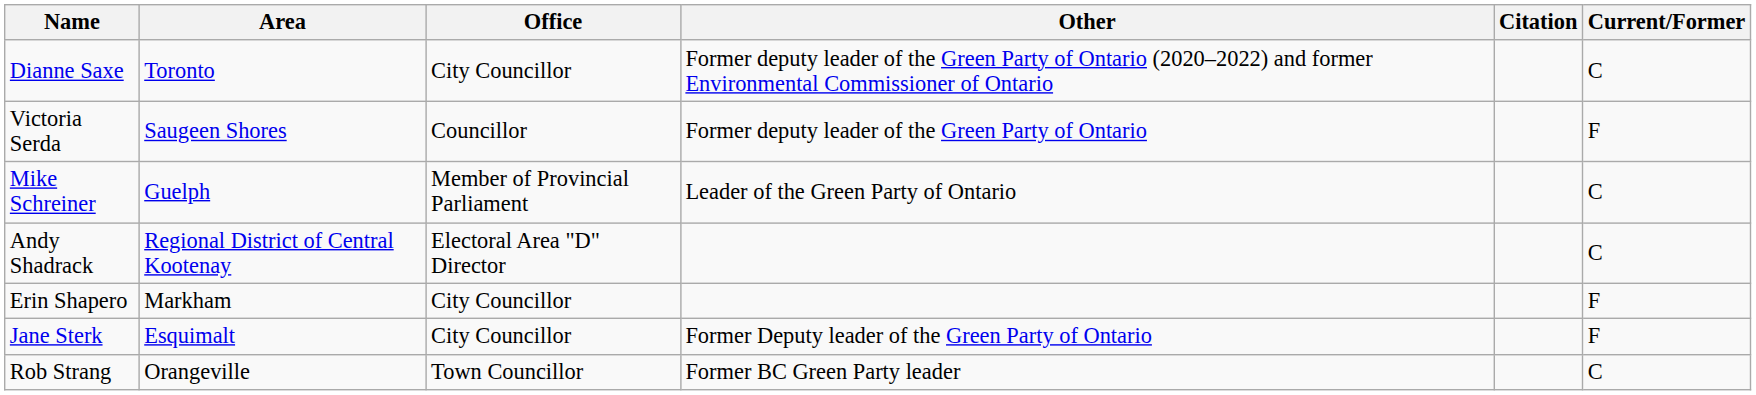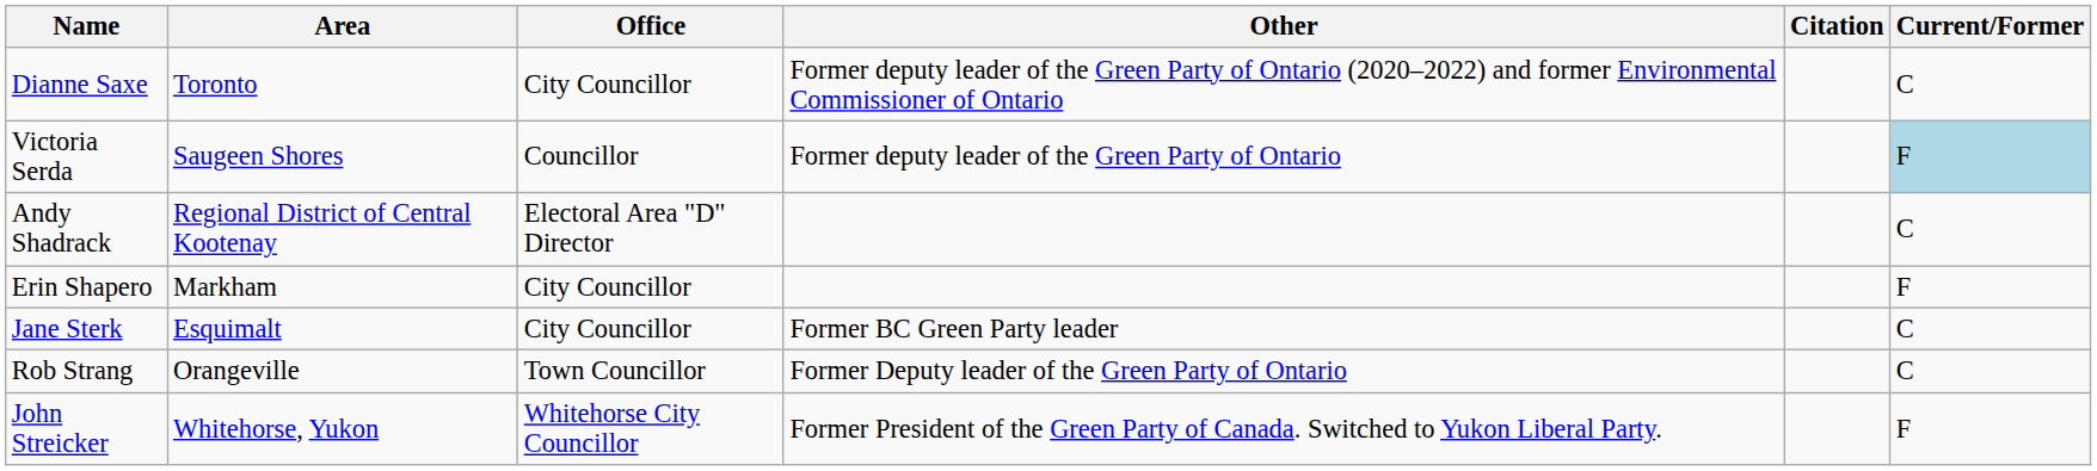Victoria Serda | Current/Former: no background -> lightblue background
- row: Mike Schreiner | Guelph | Member of Provincial Parliament | Leader of the Green Party of Ontario | C
Jane Sterk | Other: Former Deputy leader of the Green Party of Ontario -> Former BC Green Party leader
Jane Sterk | Current/Former: F -> C
Rob Strang | Other: Former BC Green Party leader -> Former Deputy leader of the Green Party of Ontario
+ row: John Streicker | Whitehorse, Yukon | Whitehorse City Councillor | Former President of the Green Party of Canada. Switched to Yukon Liberal Party. | F
